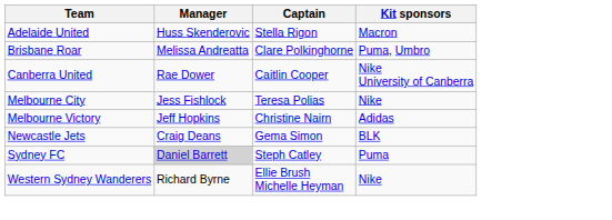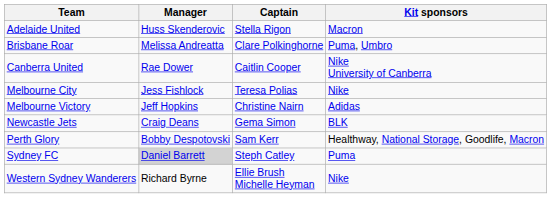+ row: Perth Glory | Bobby Despotovski | Sam Kerr | Healthway, National Storage, Goodlife, Macron
